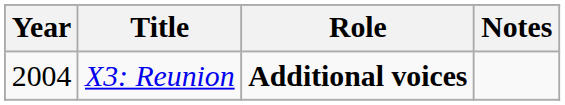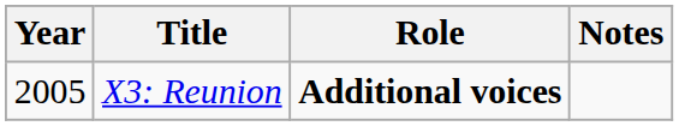X3: Reunion | Year: 2004 -> 2005
